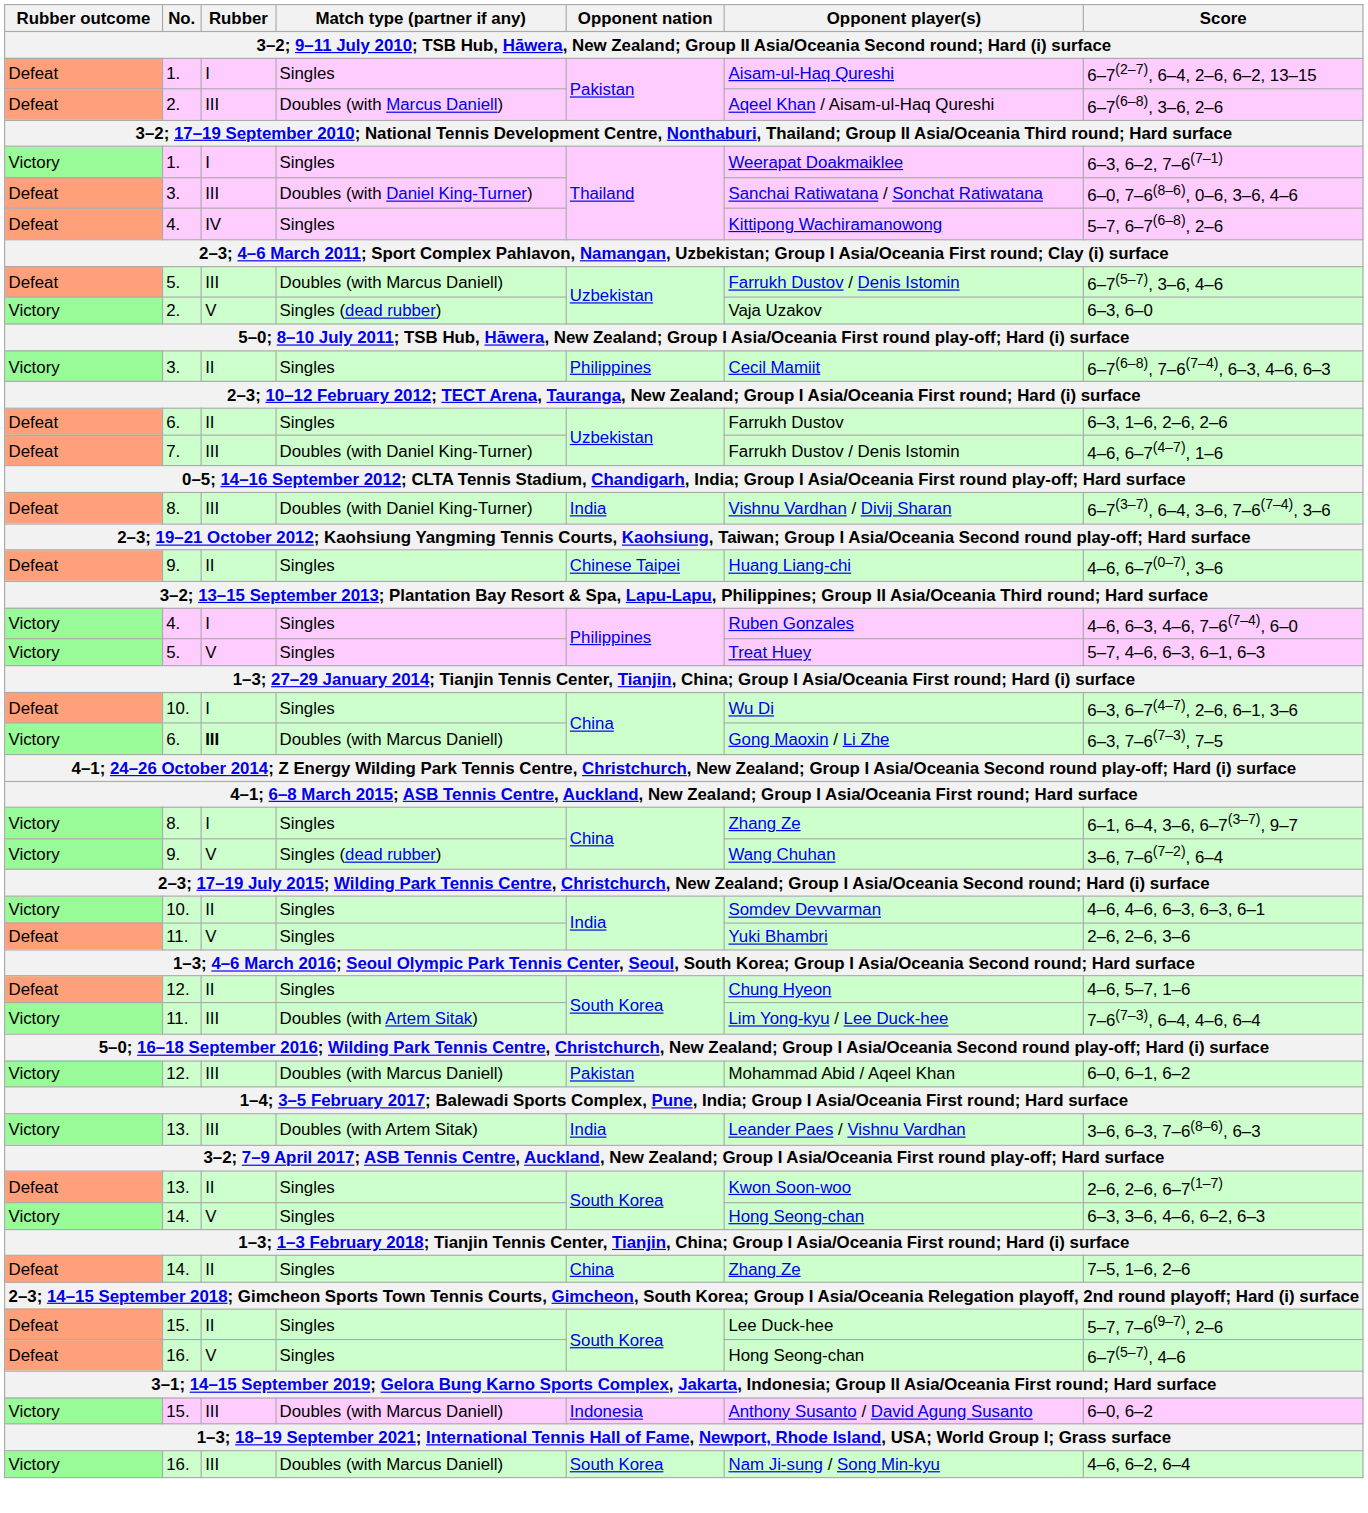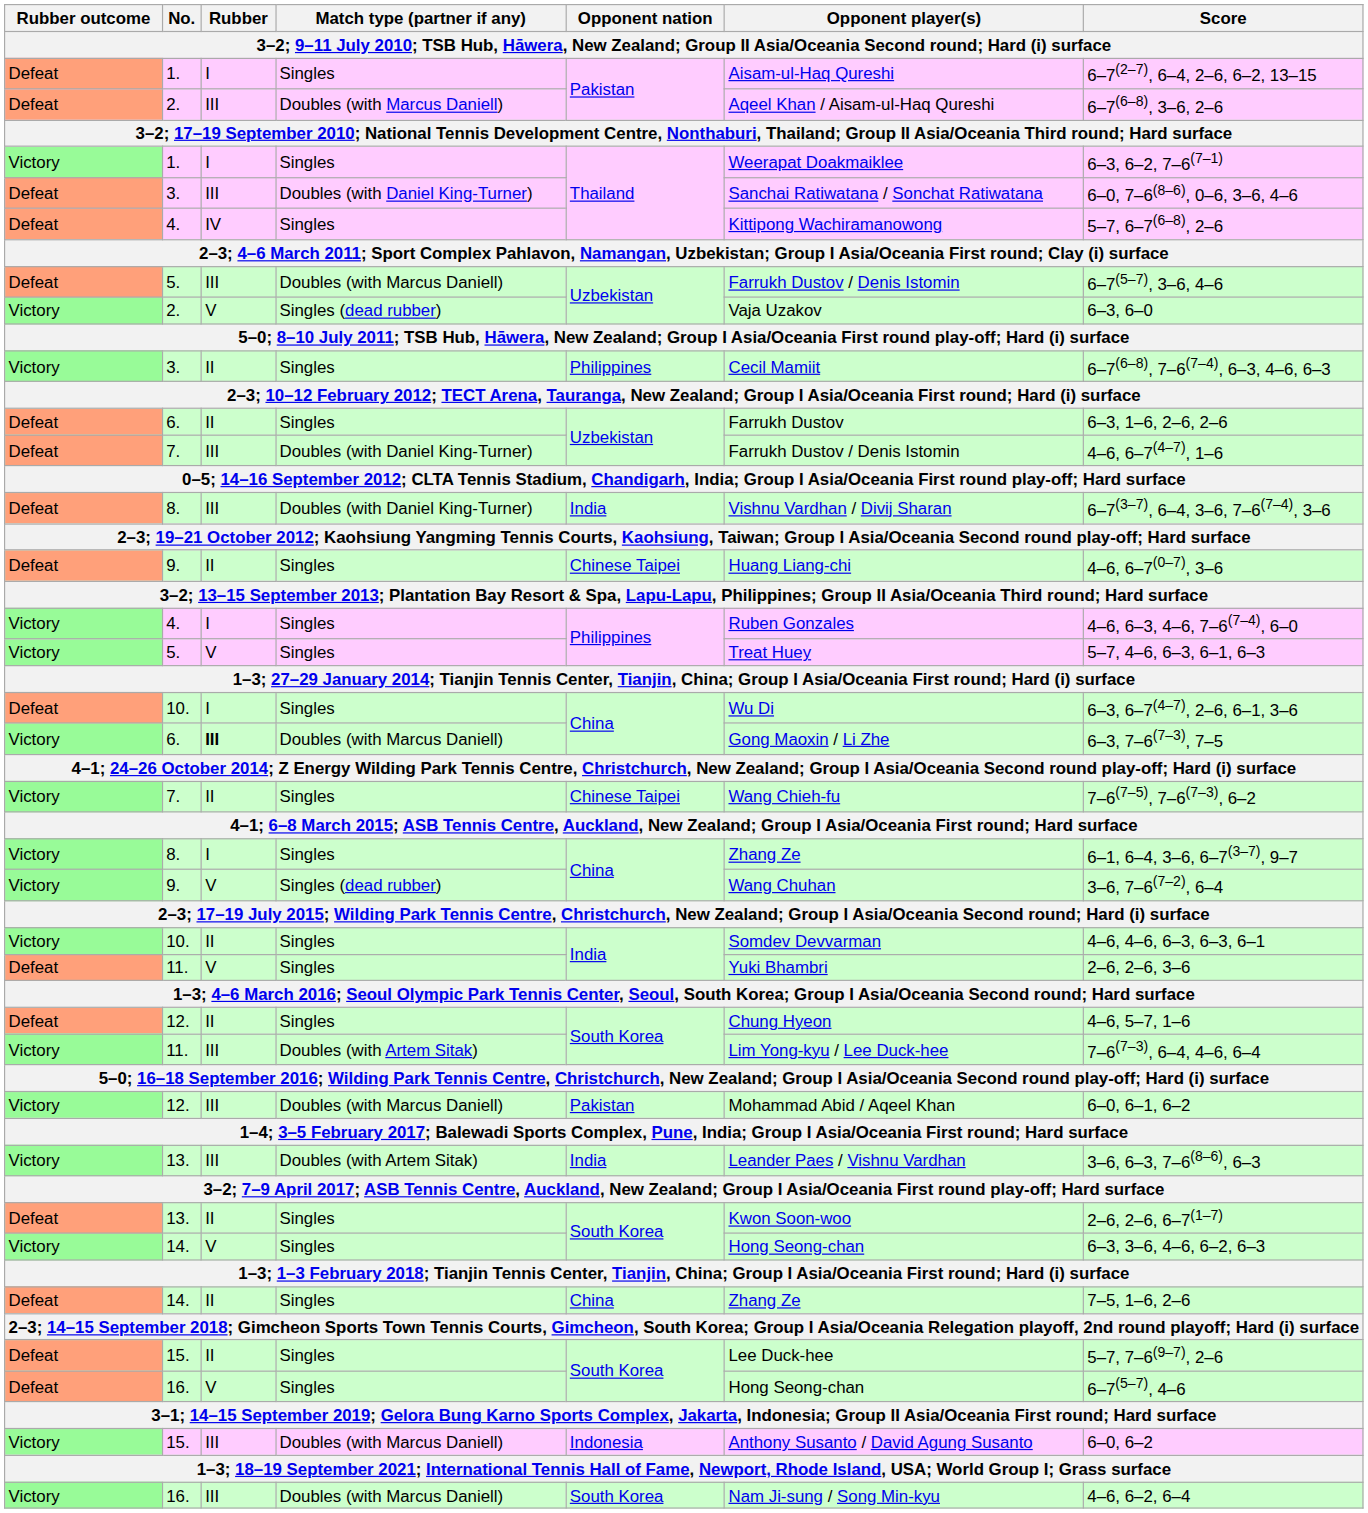+ row: Victory | 7. | II | Singles | Chinese Taipei | Wang Chieh-fu | 7–6(7–5), 7–6(7–3), 6–2
